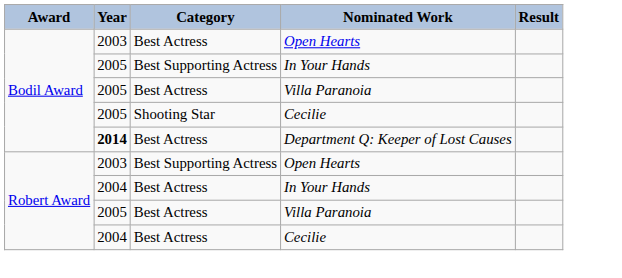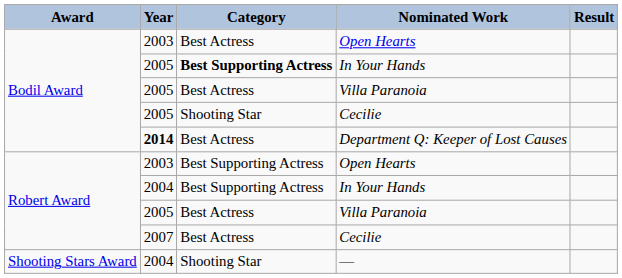Bodil Award / In Your Hands | Category: normal -> bold
Robert Award / In Your Hands | Category: Best Actress -> Best Supporting Actress
Robert Award / Cecilie | Year: 2004 -> 2007
+ row: Shooting Stars Award | 2004 | Shooting Star | —
